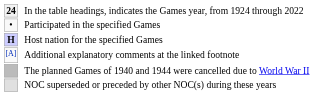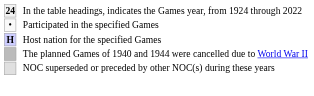- row: [A] | Additional explanatory comments at the linked footnote
